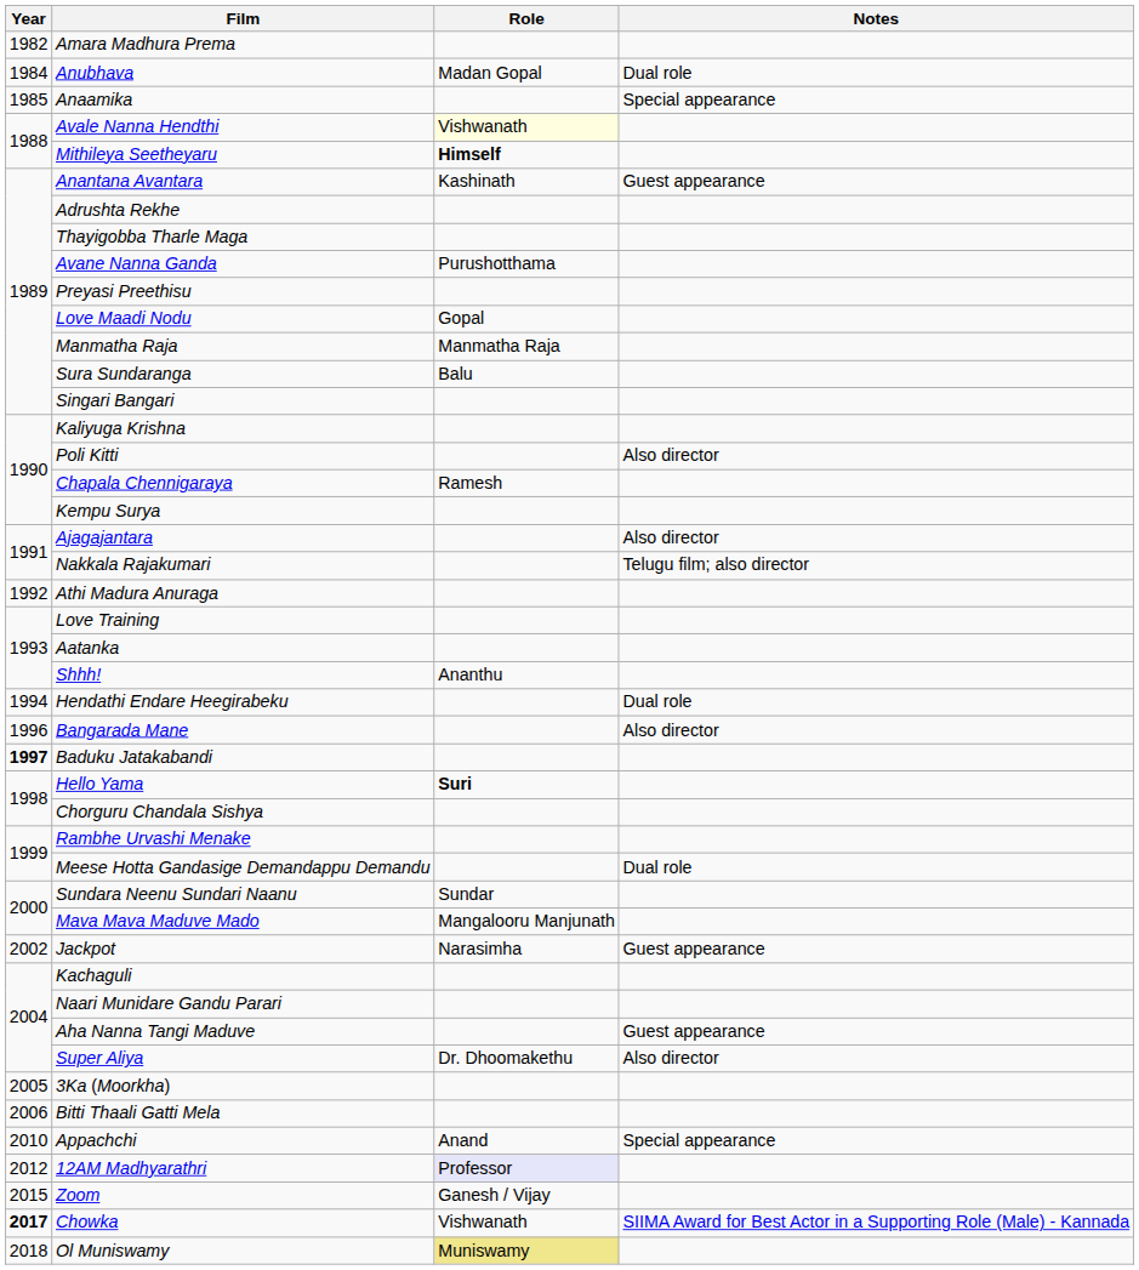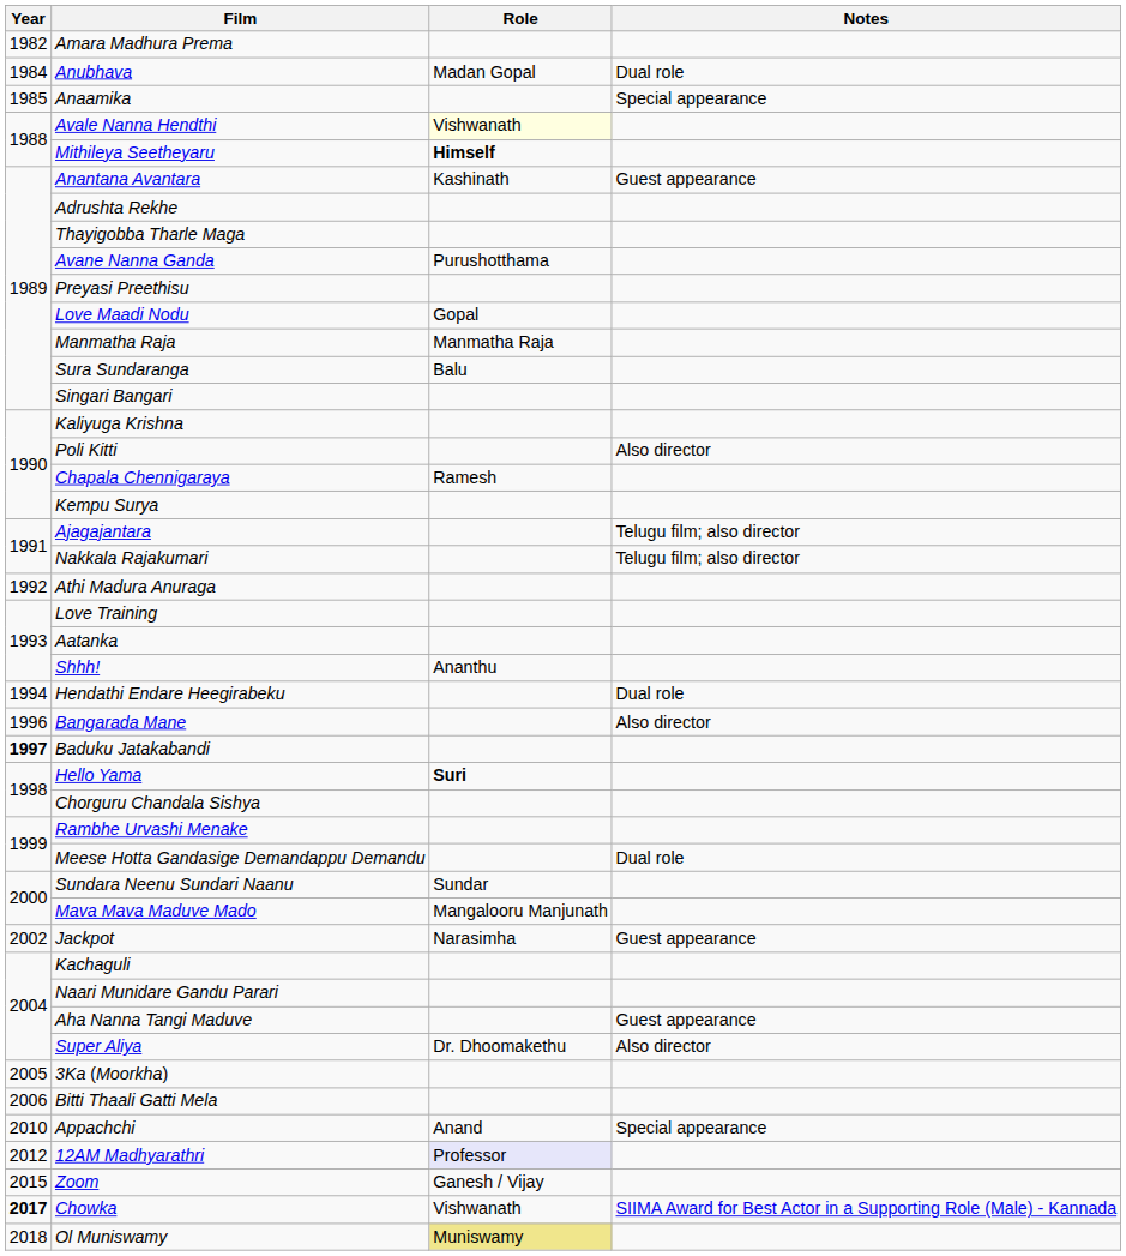Ajagajantara | Notes: Also director -> Telugu film; also director
